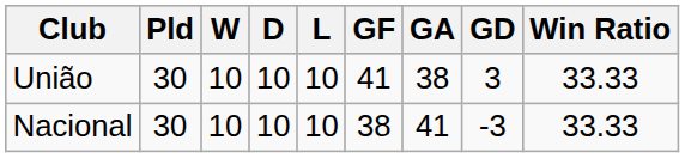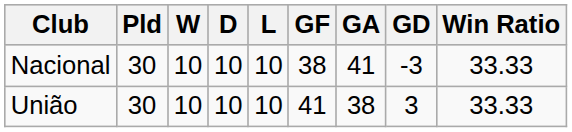rows swapped: União <-> Nacional
